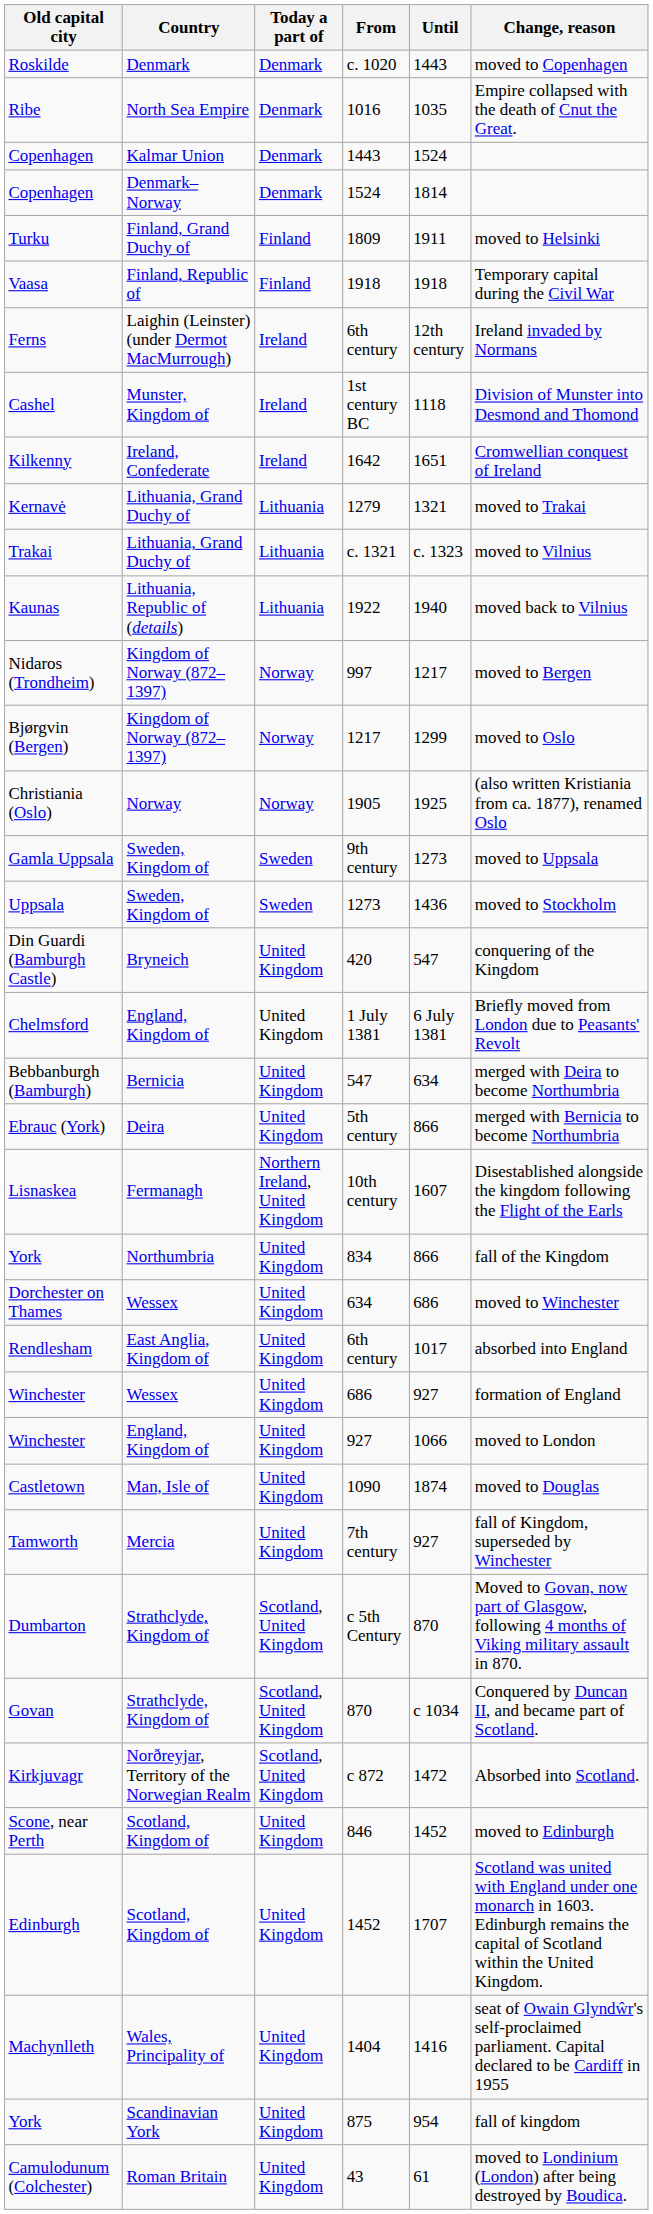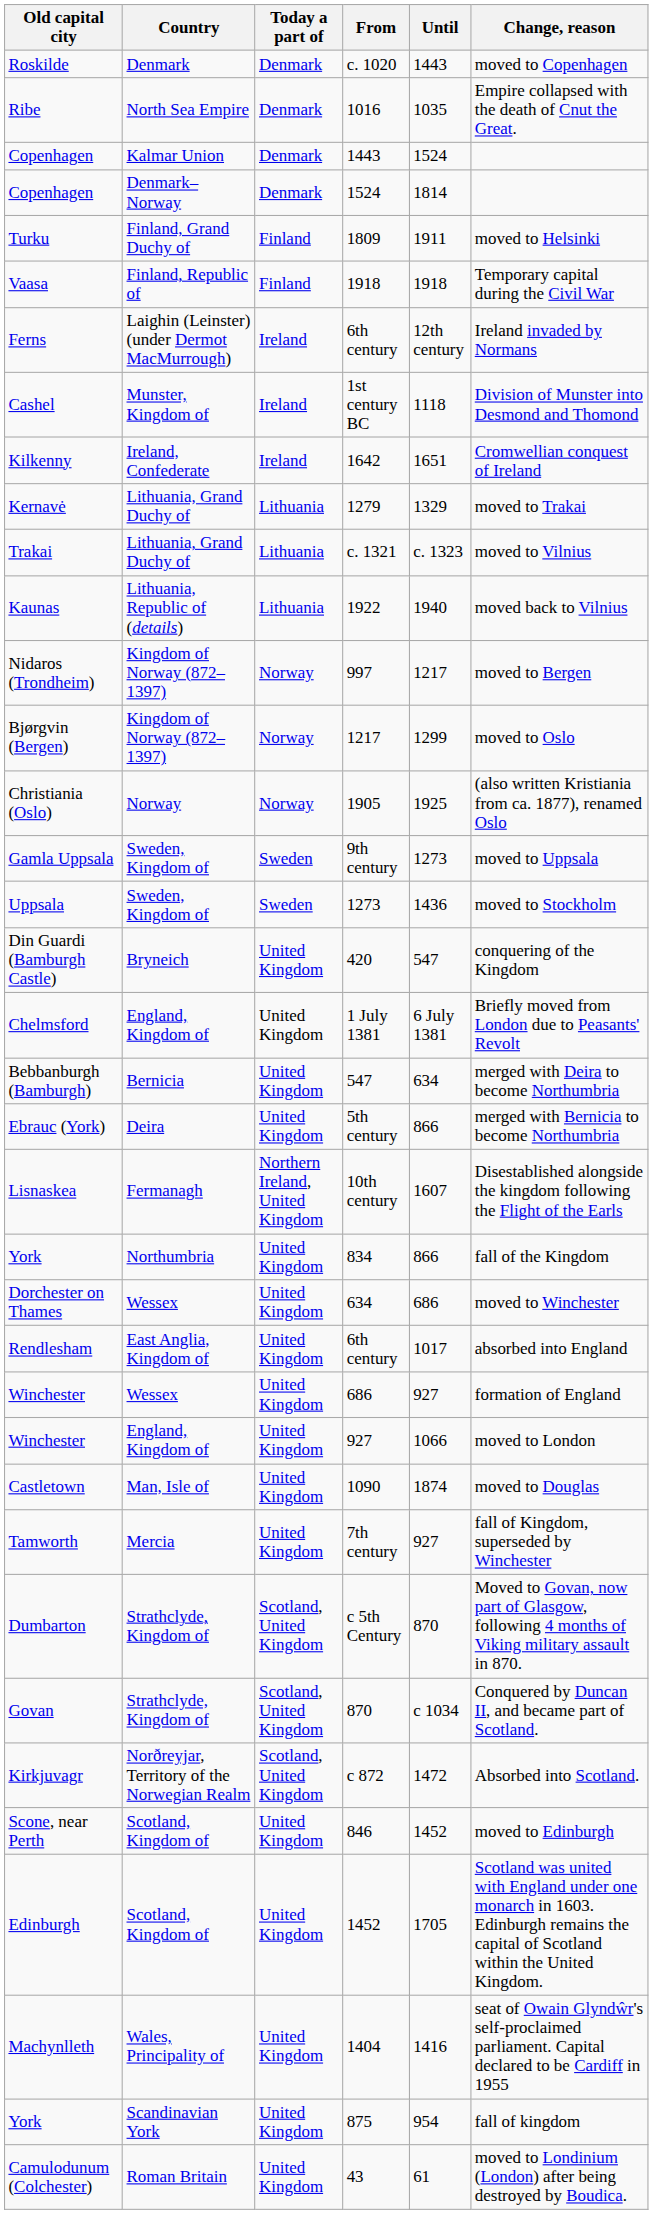Kernavė | Until: 1321 -> 1329
Edinburgh | Until: 1707 -> 1705
